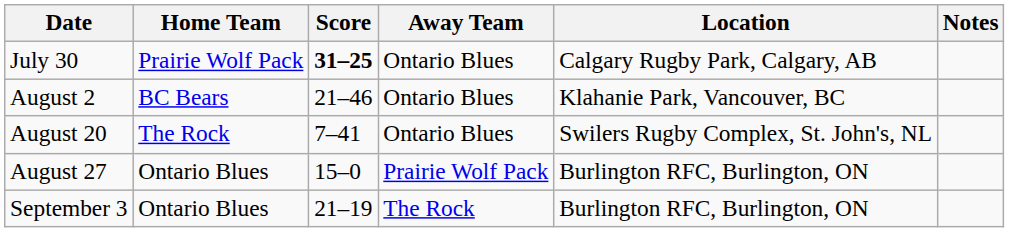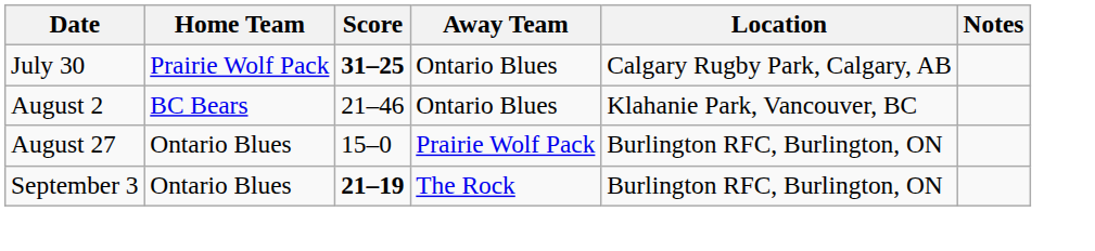- row: August 20 | The Rock | 7–41 | Ontario Blues | Swilers Rugby Complex, St. John's, NL
September 3 | Score: normal -> bold
